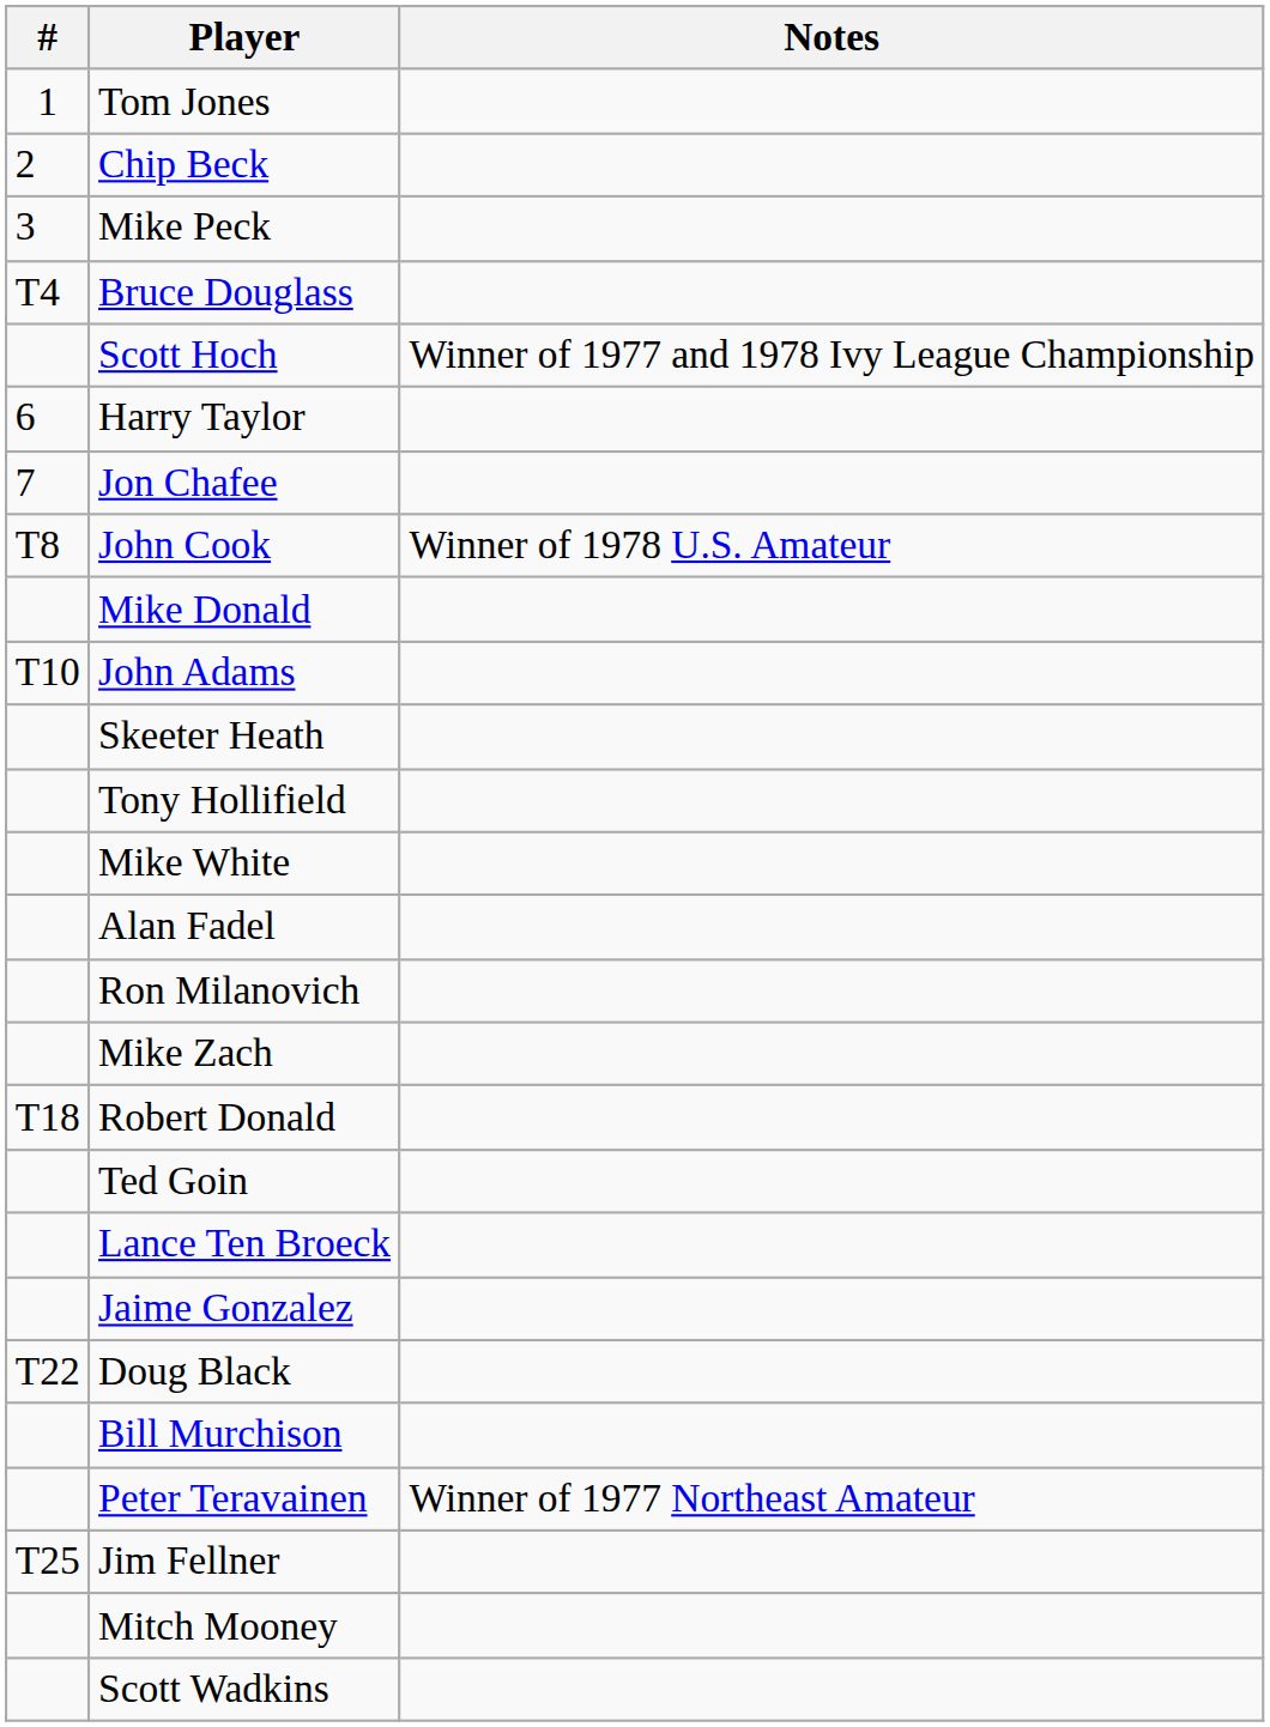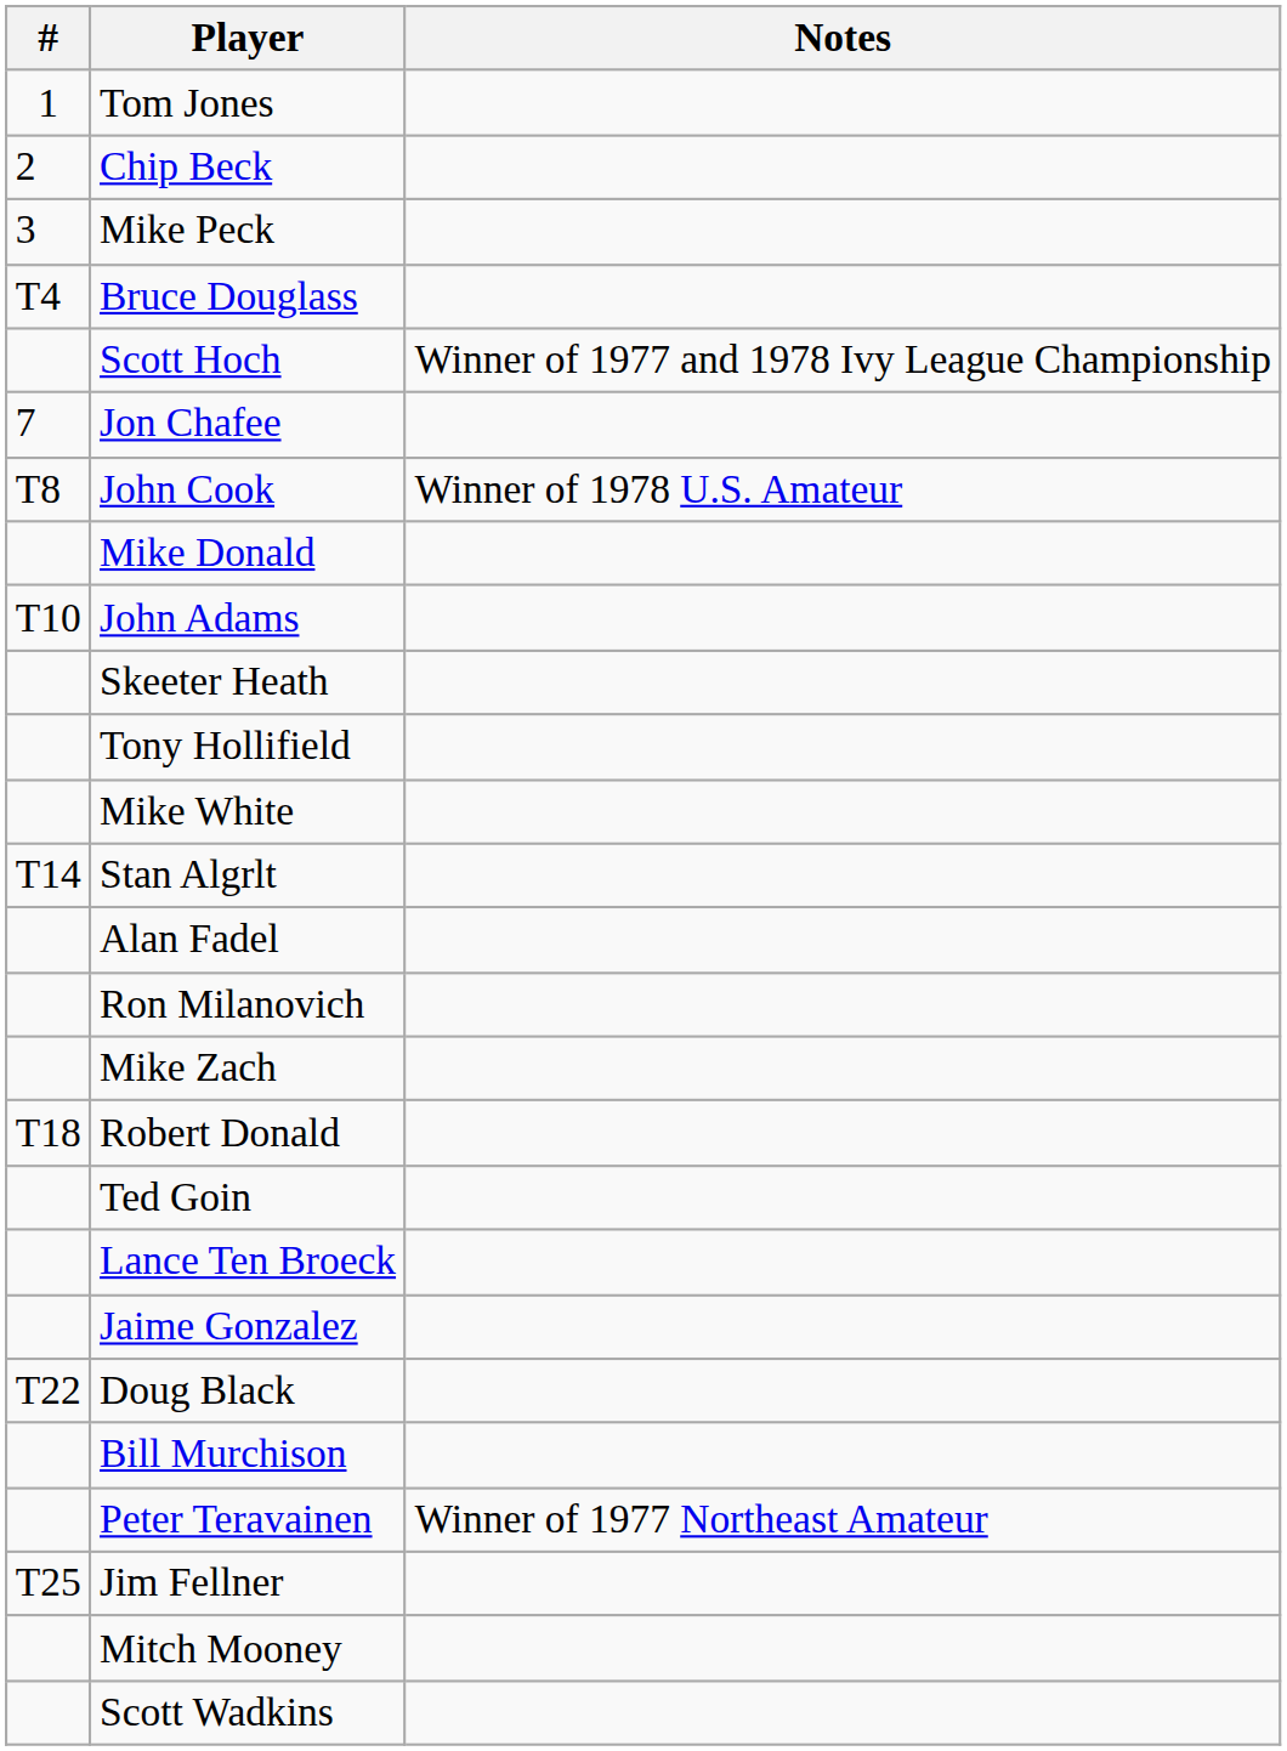- row: 6 | Harry Taylor
+ row: T14 | Stan Algrlt
